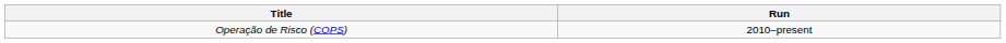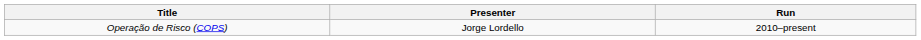+ column: Presenter | Jorge Lordello
